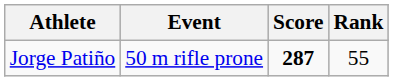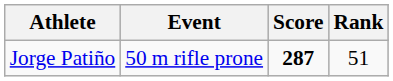Jorge Patiño | Rank: 55 -> 51
